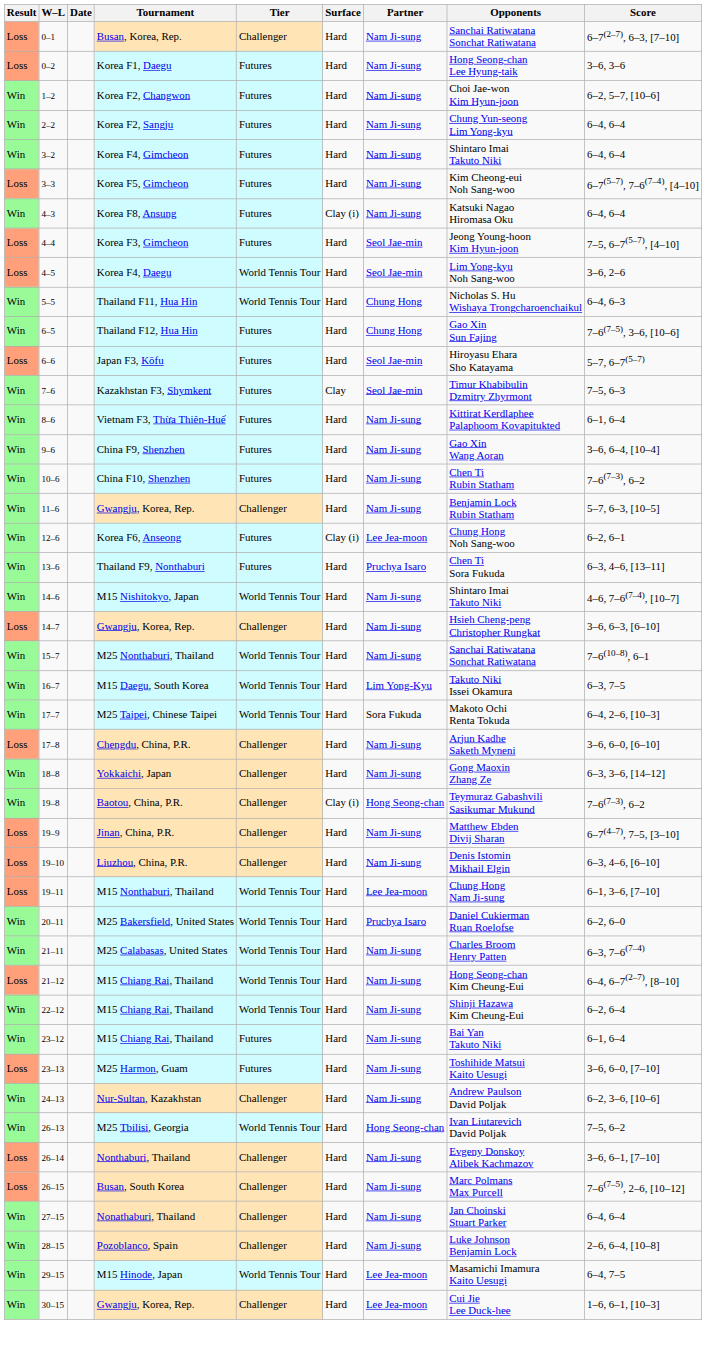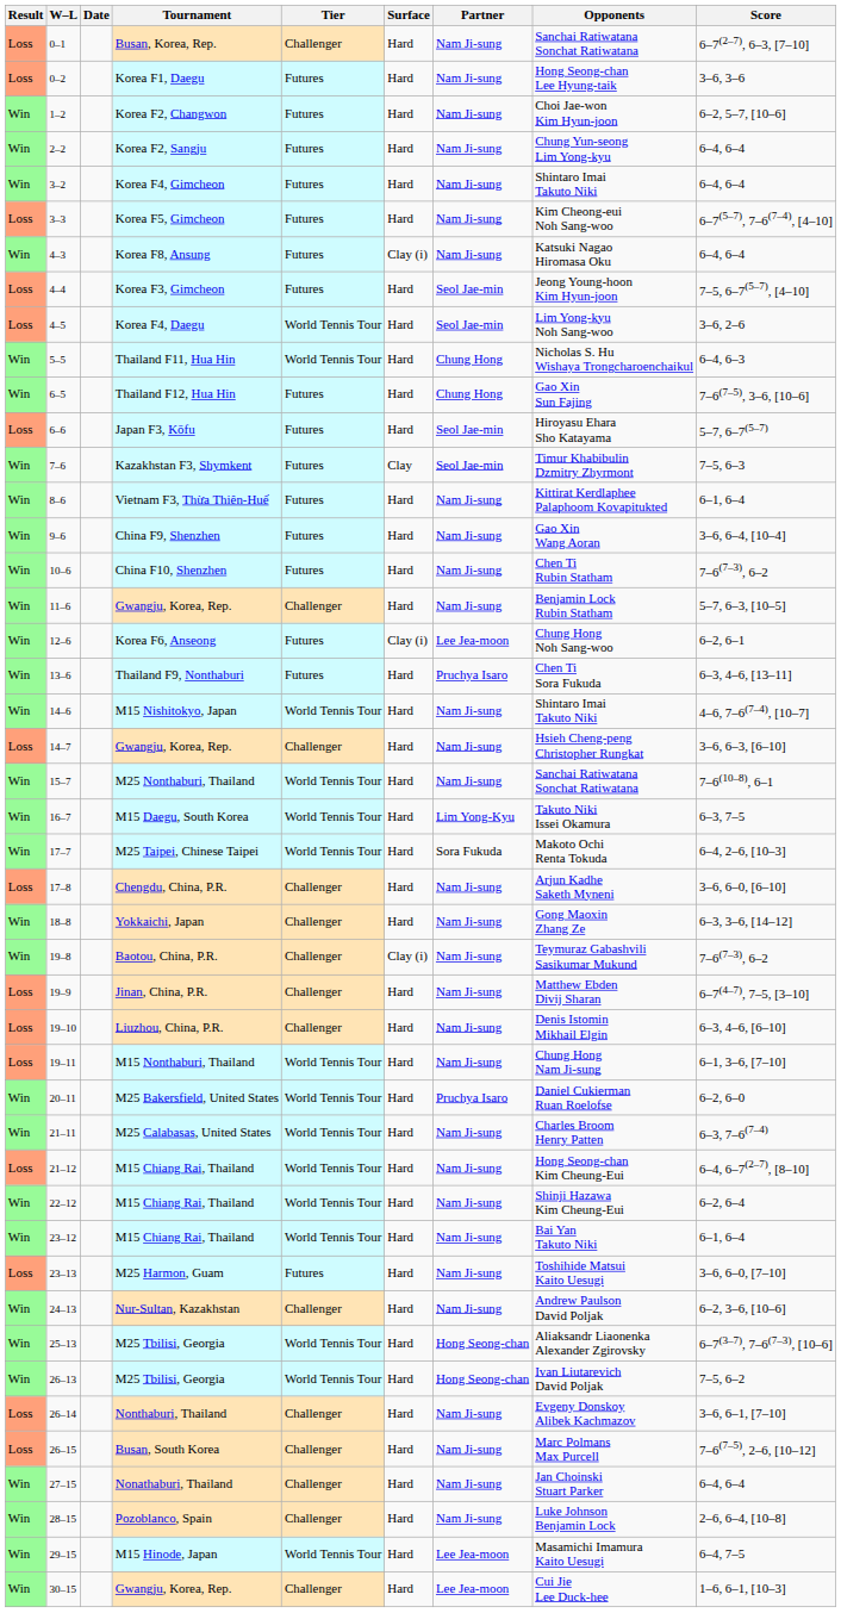19–8 | Partner: Hong Seong-chan -> Nam Ji-sung
19–11 | Partner: Lee Jea-moon -> Nam Ji-sung
23–12 | Tier: Futures -> World Tennis Tour
+ row: Win | 25–13 | M25 Tbilisi, Georgia | World Tennis Tour | Hard | Hong Seong-chan | Aliaksandr Liaonenka Alexander Zgirovsky | 6–7(3–7), 7–6(7–3), [10–6]
